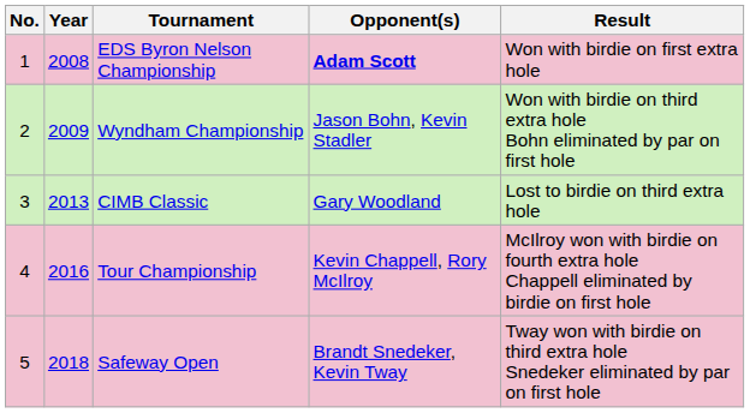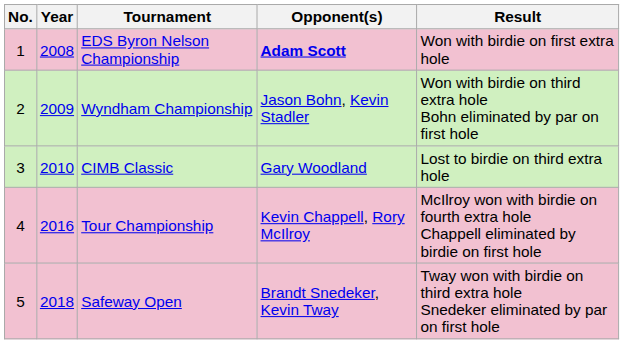CIMB Classic | Year: 2013 -> 2010
